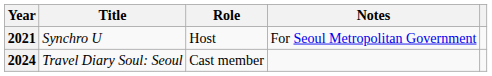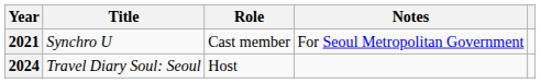2021 | Role: Host -> Cast member
2024 | Role: Cast member -> Host
